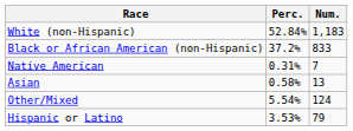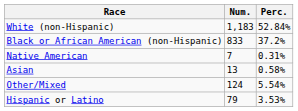columns swapped: Num. <-> Perc.
